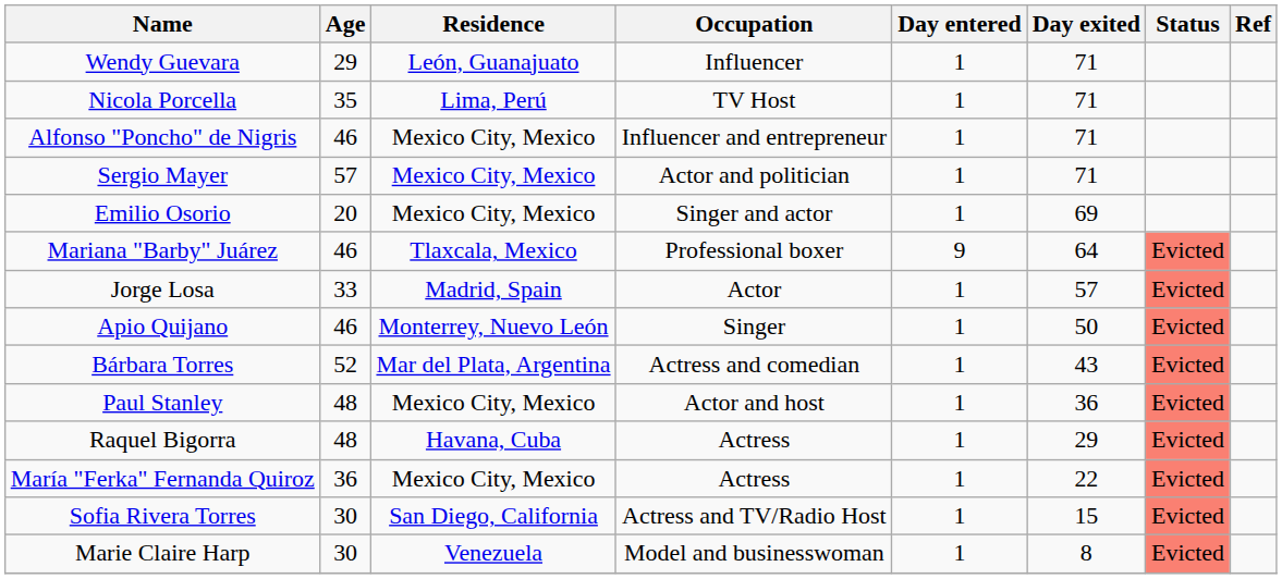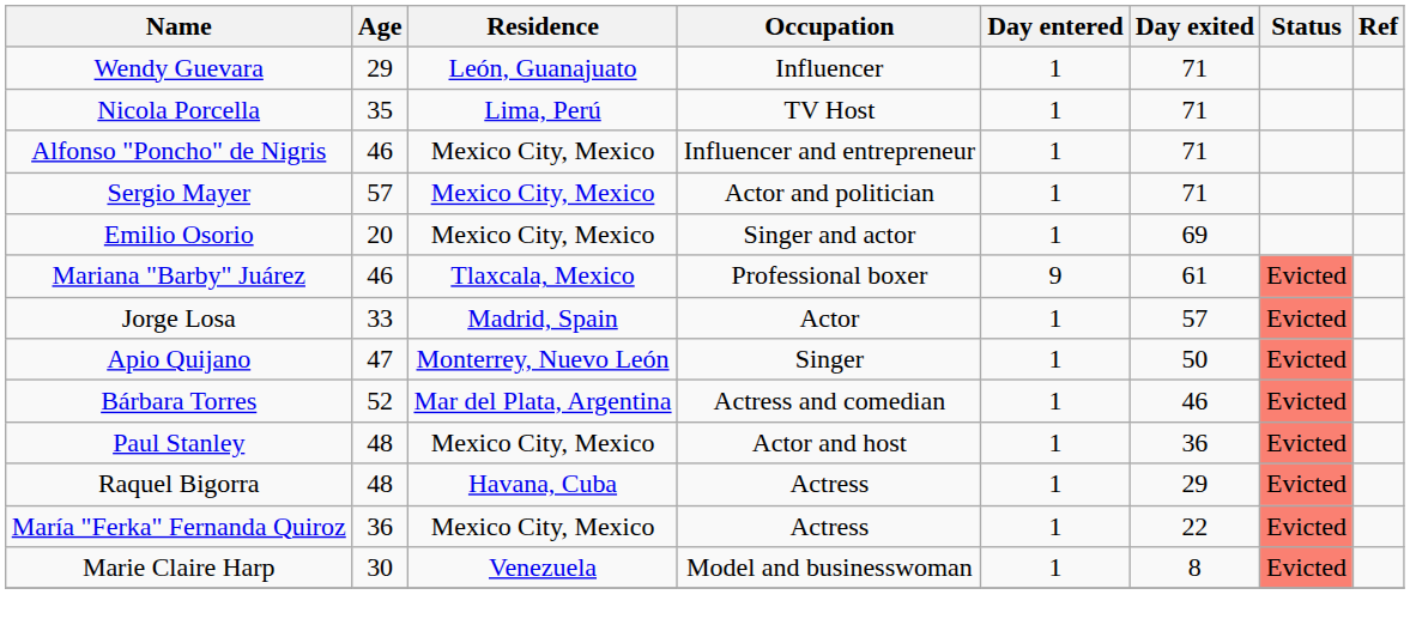Mariana "Barby" Juárez | Day exited: 64 -> 61
Apio Quijano | Age: 46 -> 47
Bárbara Torres | Day exited: 43 -> 46
- row: Sofia Rivera Torres | 30 | San Diego, California | Actress and TV/Radio Host | 1 | 15 | Evicted
